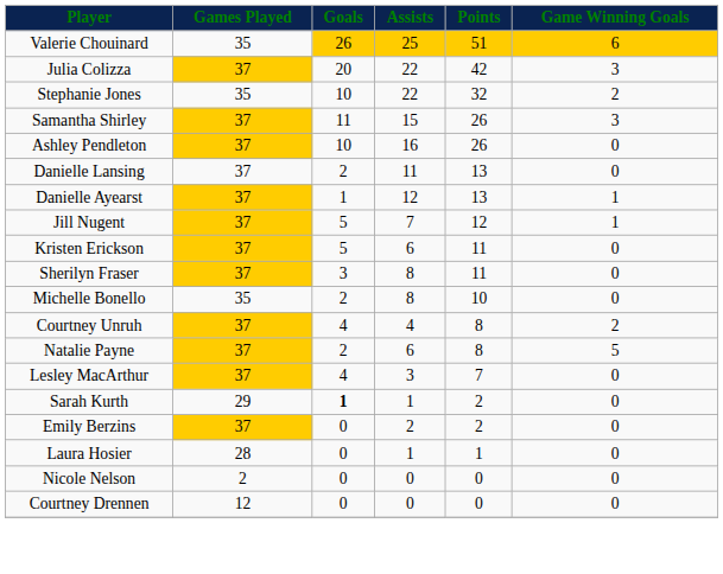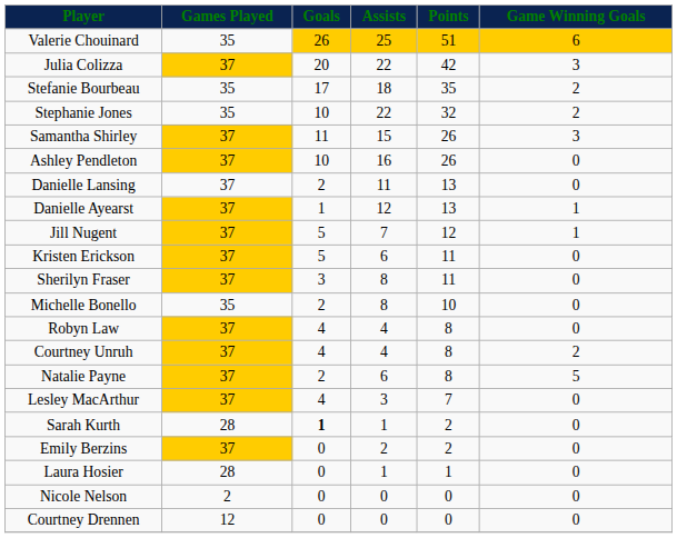+ row: Stefanie Bourbeau | 35 | 17 | 18 | 35 | 2
+ row: Robyn Law | 37 | 4 | 4 | 8 | 0
Sarah Kurth | Games Played: 29 -> 28
